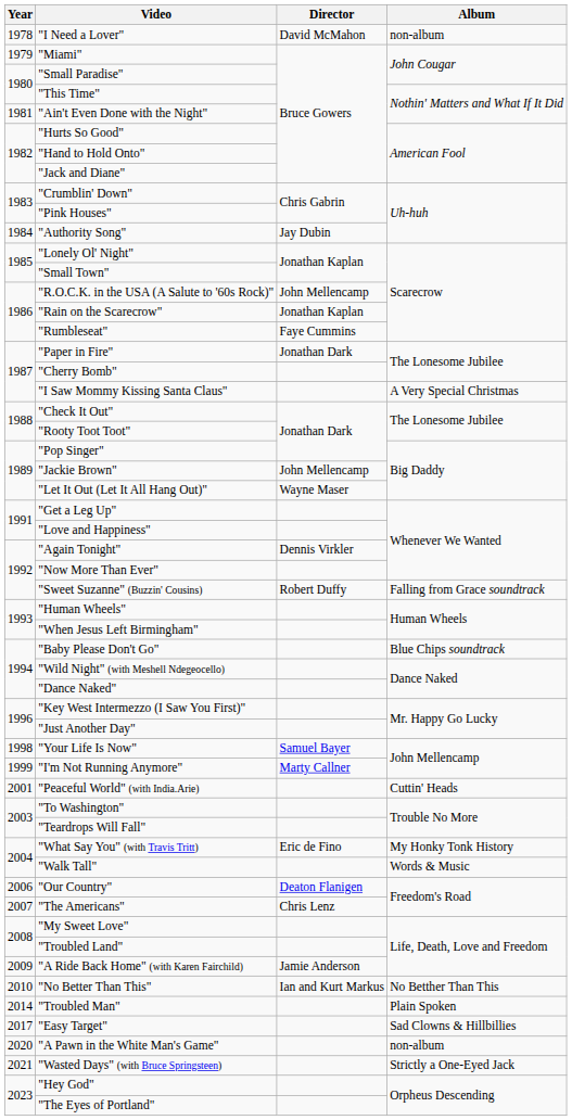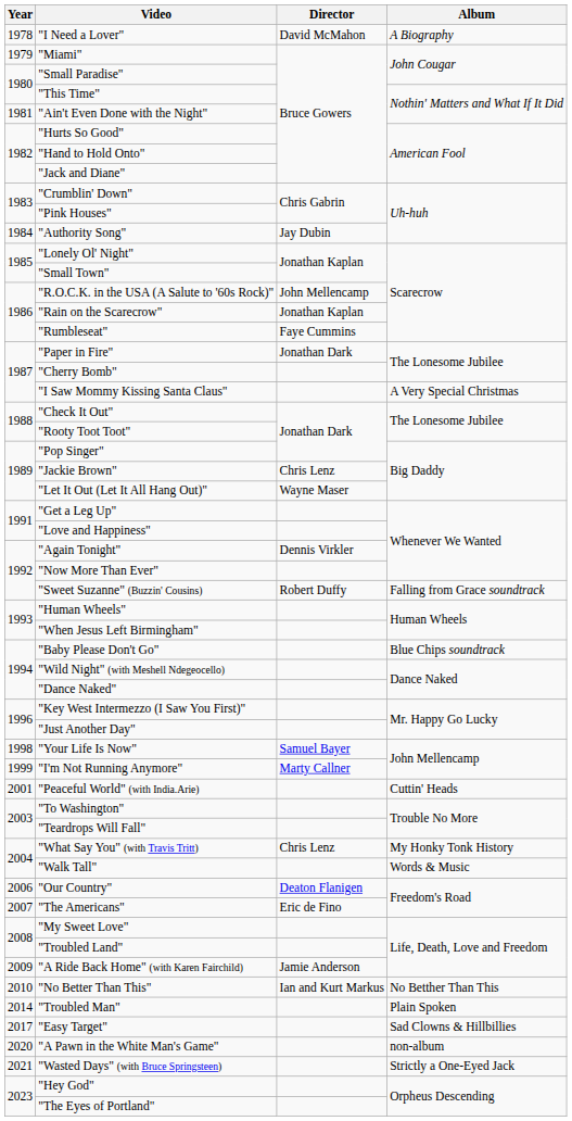"I Need a Lover" | Album: non-album -> A Biography
"Jackie Brown" | Director: John Mellencamp -> Chris Lenz
"What Say You" (with Travis Tritt) | Director: Eric de Fino -> Chris Lenz
"The Americans" | Director: Chris Lenz -> Eric de Fino
